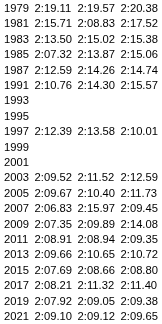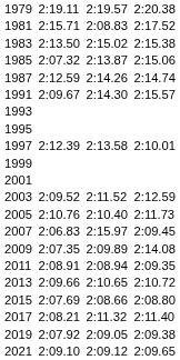1991 | column 3: 2:10.76 -> 2:09.67
2005 | column 3: 2:09.67 -> 2:10.76
